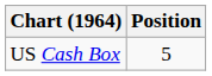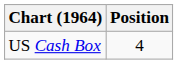US Cash Box | Position: 5 -> 4
